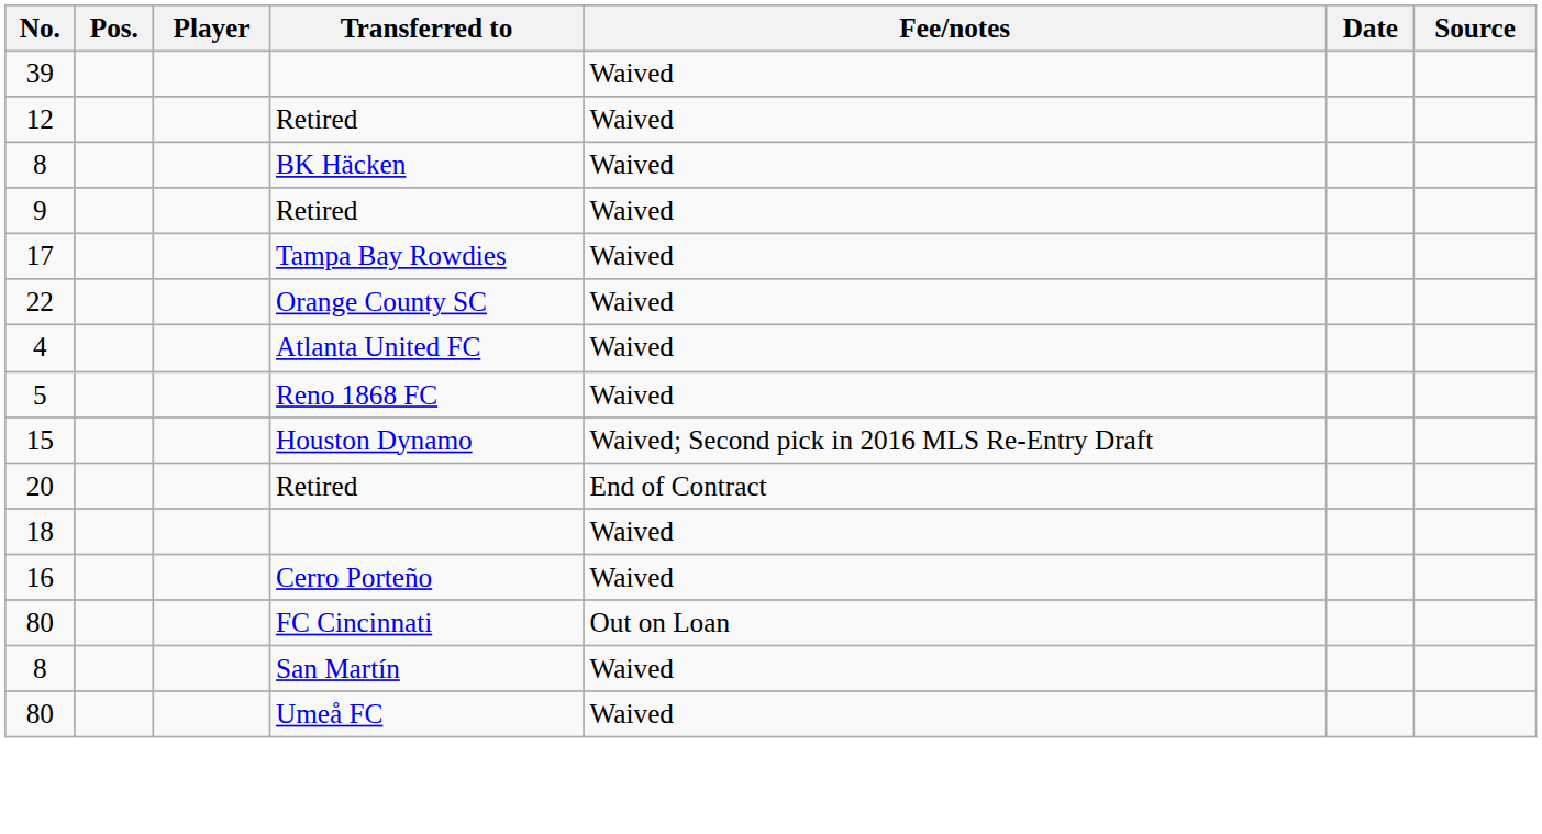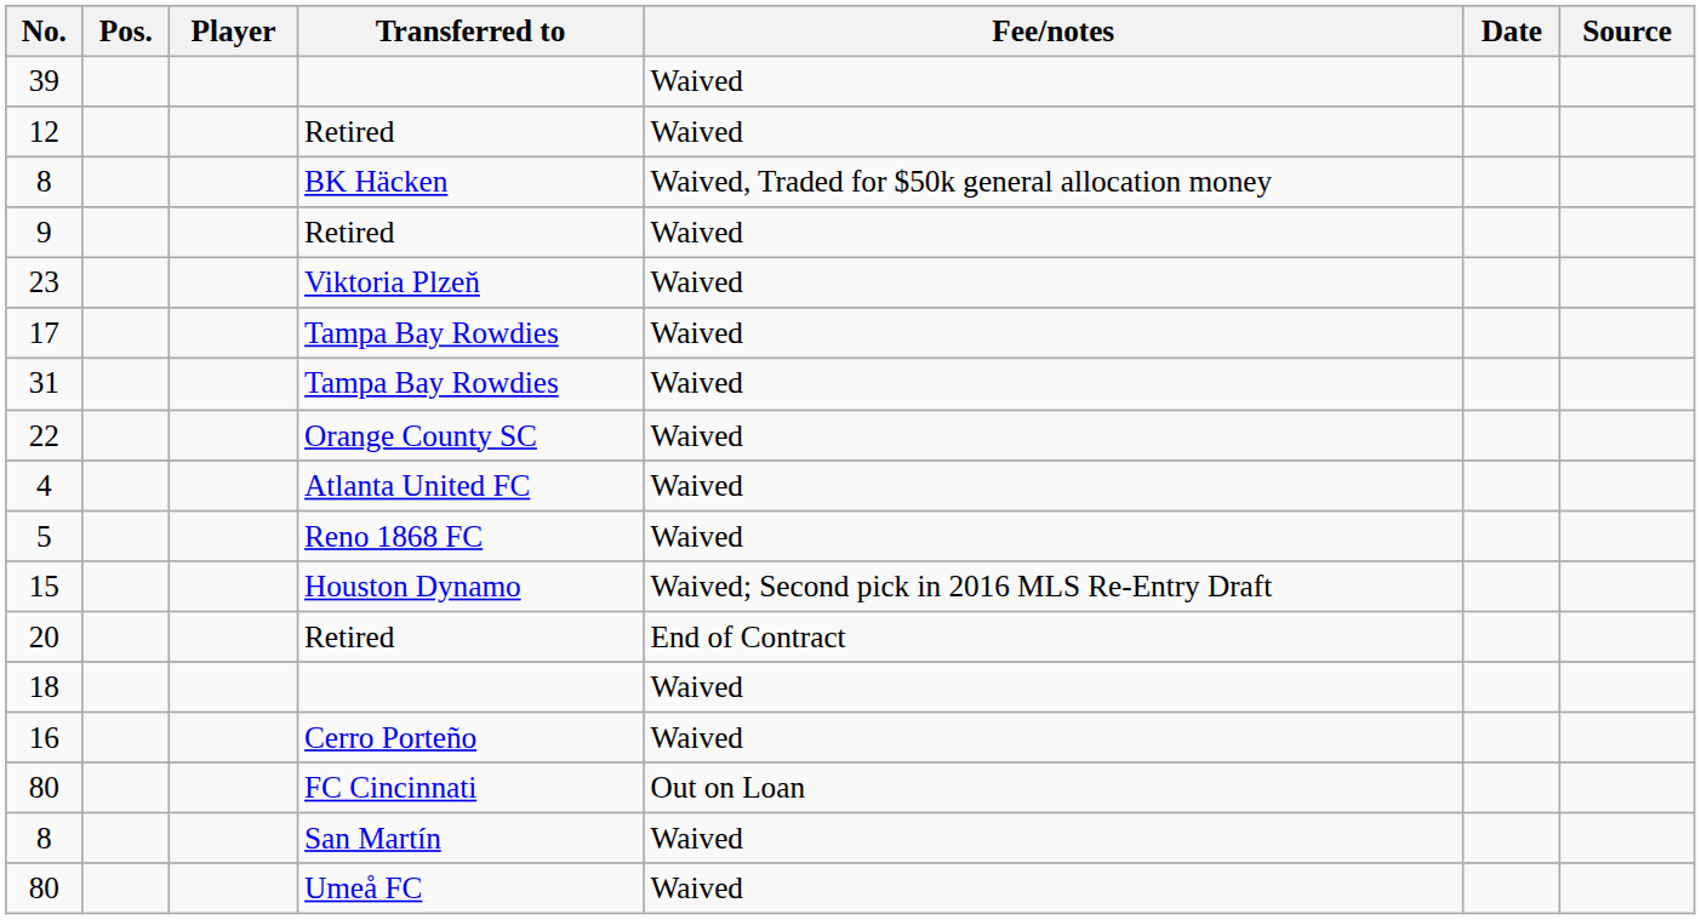8 / BK Häcken | Fee/notes: Waived -> Waived, Traded for $50k general allocation money
+ row: 23 | Viktoria Plzeň | Waived
+ row: 31 | Tampa Bay Rowdies | Waived
